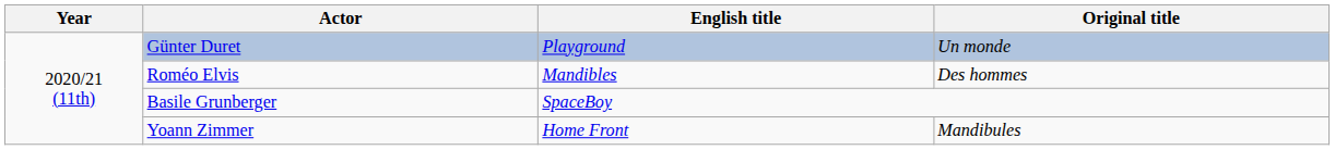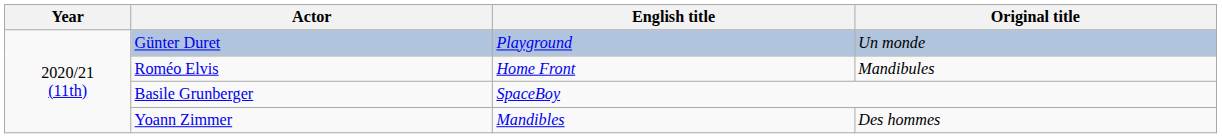Roméo Elvis | English title: Mandibles -> Home Front
Roméo Elvis | Original title: Des hommes -> Mandibules
Yoann Zimmer | English title: Home Front -> Mandibles
Yoann Zimmer | Original title: Mandibules -> Des hommes
